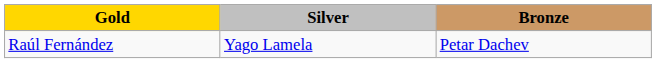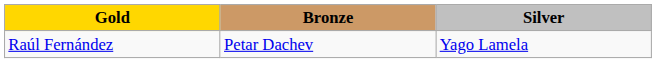columns swapped: Silver <-> Bronze
